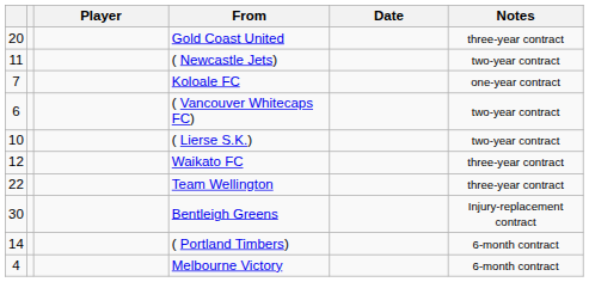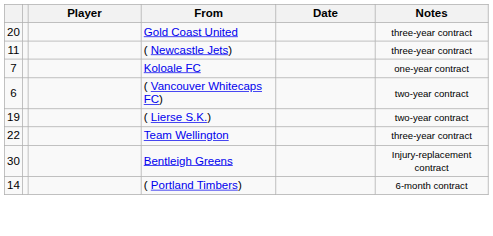( Newcastle Jets) | Notes: two-year contract -> three-year contract
( Lierse S.K.) | column 1: 10 -> 19
- row: 12 | Waikato FC | three-year contract
- row: 4 | Melbourne Victory | 6-month contract
